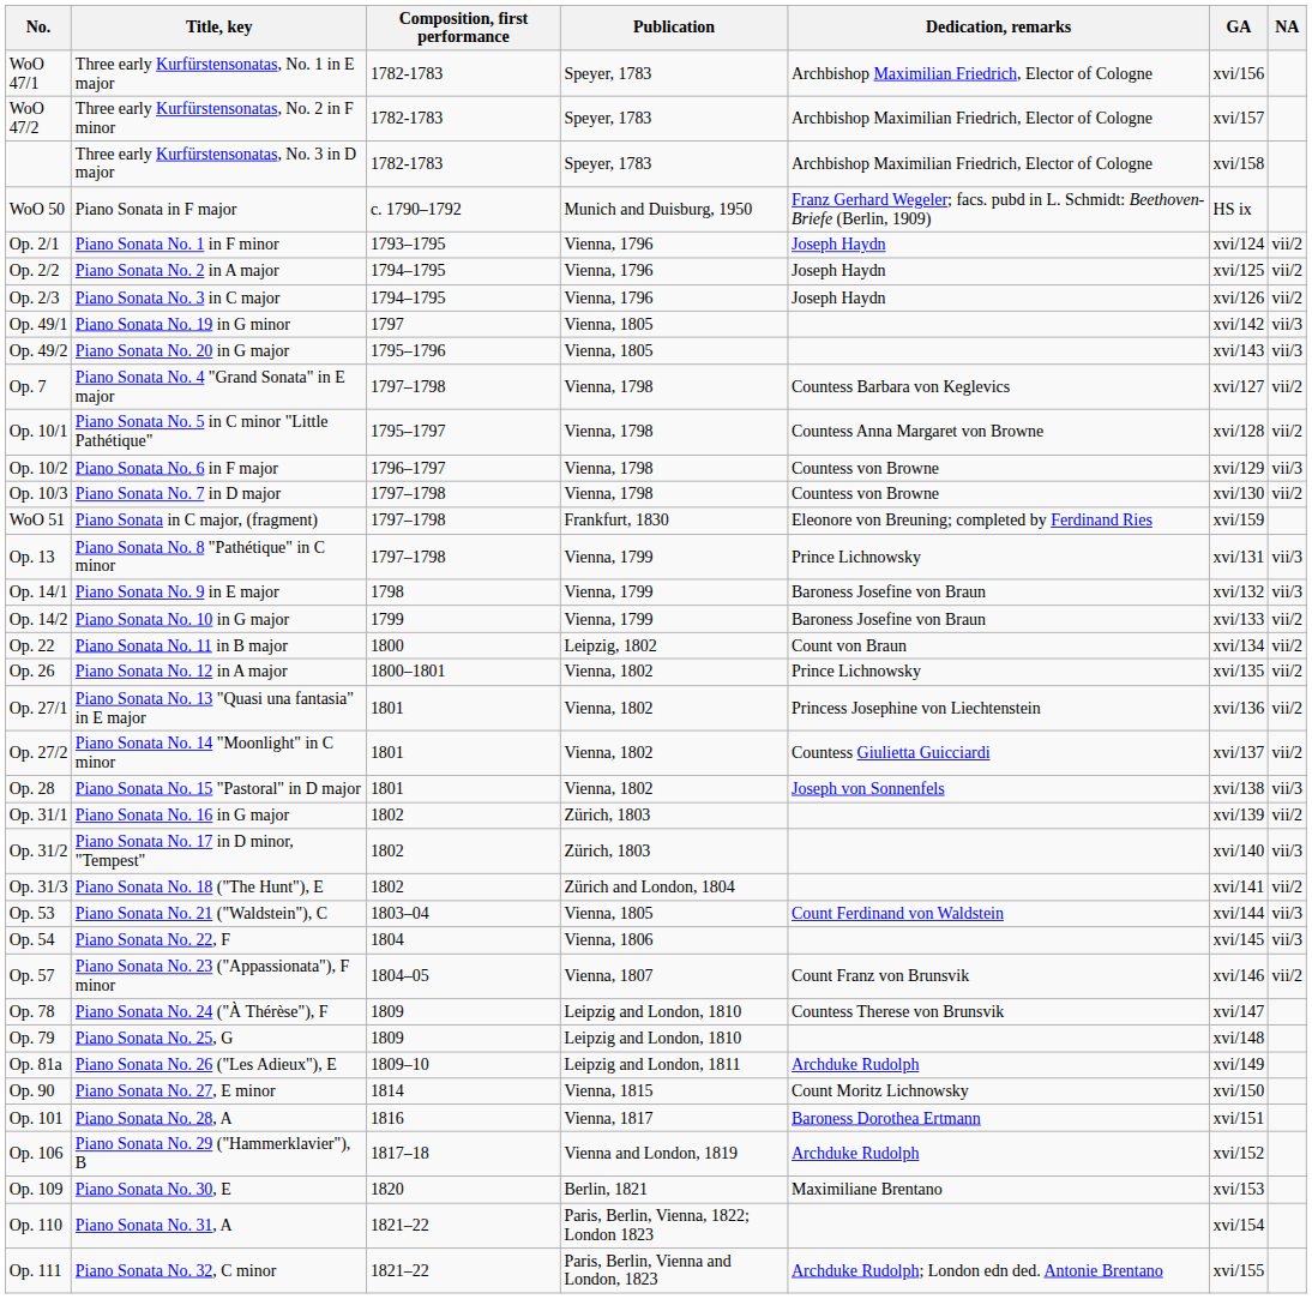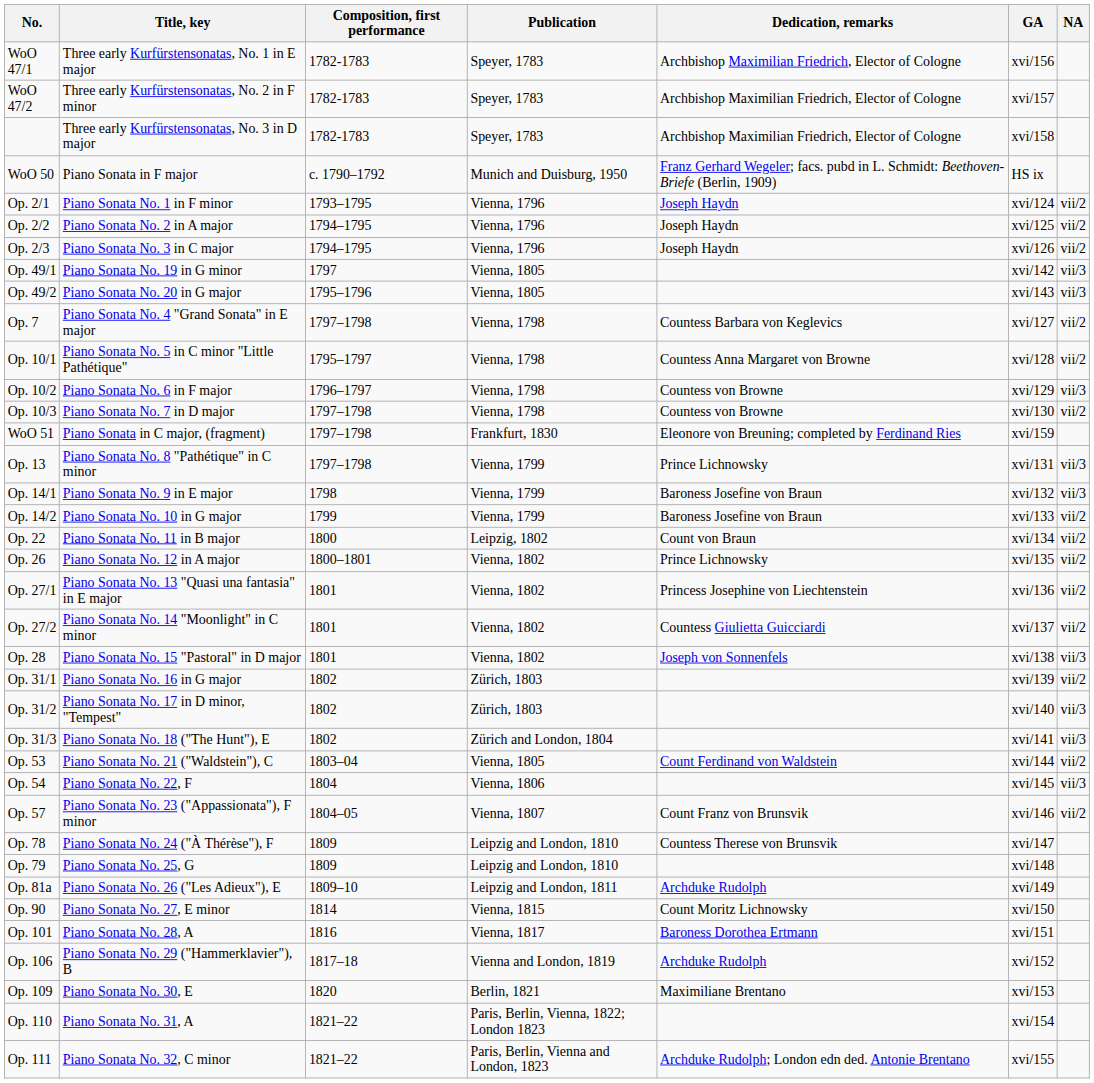Op. 31/3 | NA: vii/2 -> vii/3
Op. 53 | NA: vii/3 -> vii/2
